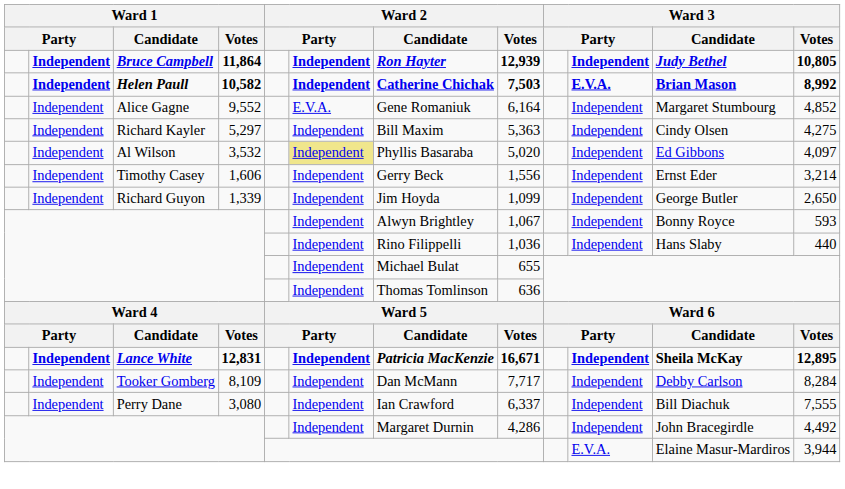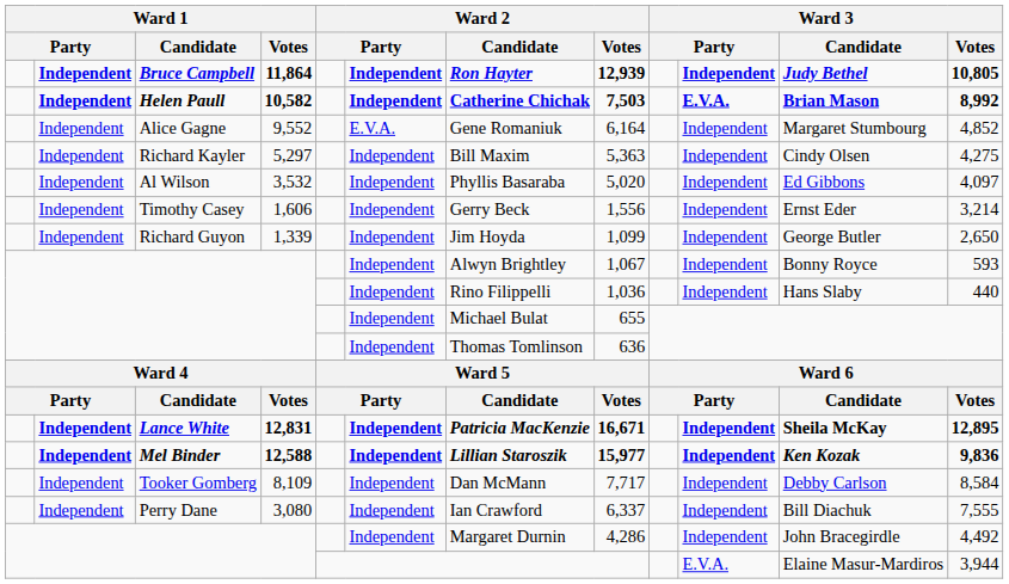Al Wilson | column 6: khaki background -> no background
+ row: Independent | Mel Binder | 12,588 | Independent | Lillian Staroszik | 15,977 | Independent | Ken Kozak | 9,836
Tooker Gomberg | Ward 3 / Votes: 8,284 -> 8,584
